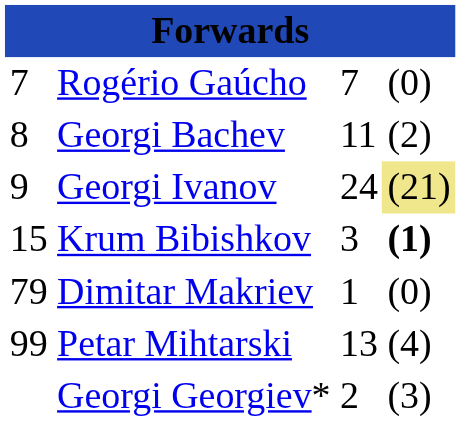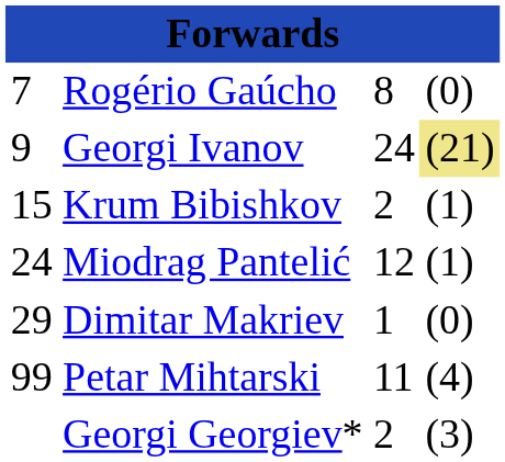Rogério Gaúcho | column 3: 7 -> 8
- row: 8 | Georgi Bachev | 11 | (2)
Krum Bibishkov | column 3: 3 -> 2
Krum Bibishkov | column 4: bold -> normal
+ row: 24 | Miodrag Pantelić | 12 | (1)
Dimitar Makriev | column 1: 79 -> 29
Petar Mihtarski | column 3: 13 -> 11
